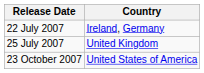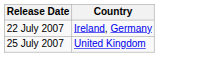- row: 23 October 2007 | United States of America
